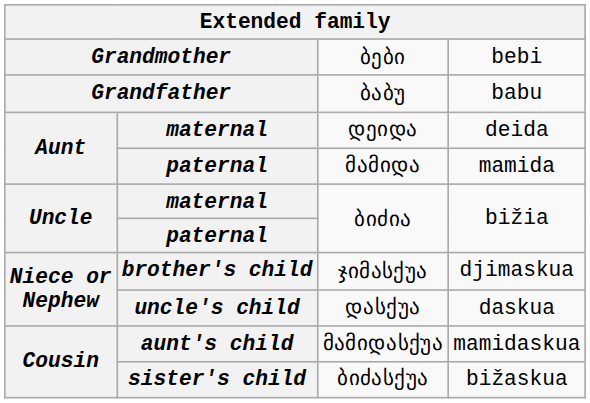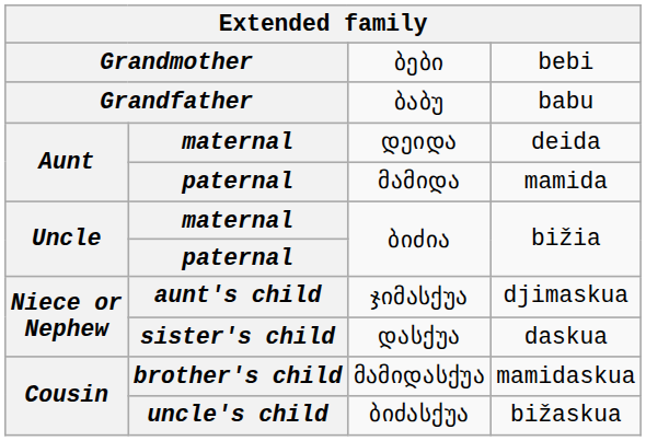ჯიმასქუა | column 2: brother's child -> aunt's child
დასქუა | column 2: uncle's child -> sister's child
მამიდასქუა | column 2: aunt's child -> brother's child
ბიძასქუა | column 2: sister's child -> uncle's child
